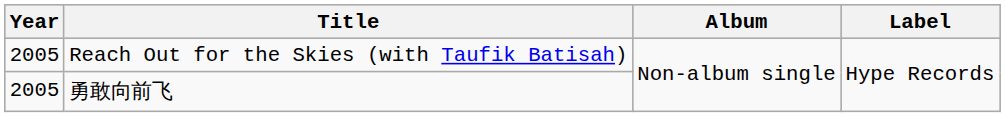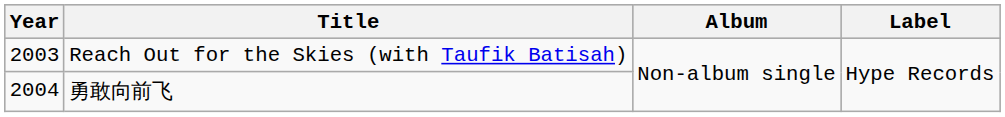Reach Out for the Skies (with Taufik Batisah) | Year: 2005 -> 2003
勇敢向前飞 | Year: 2005 -> 2004
